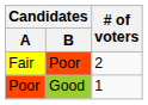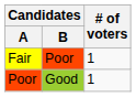Fair | # of voters: 2 -> 1
